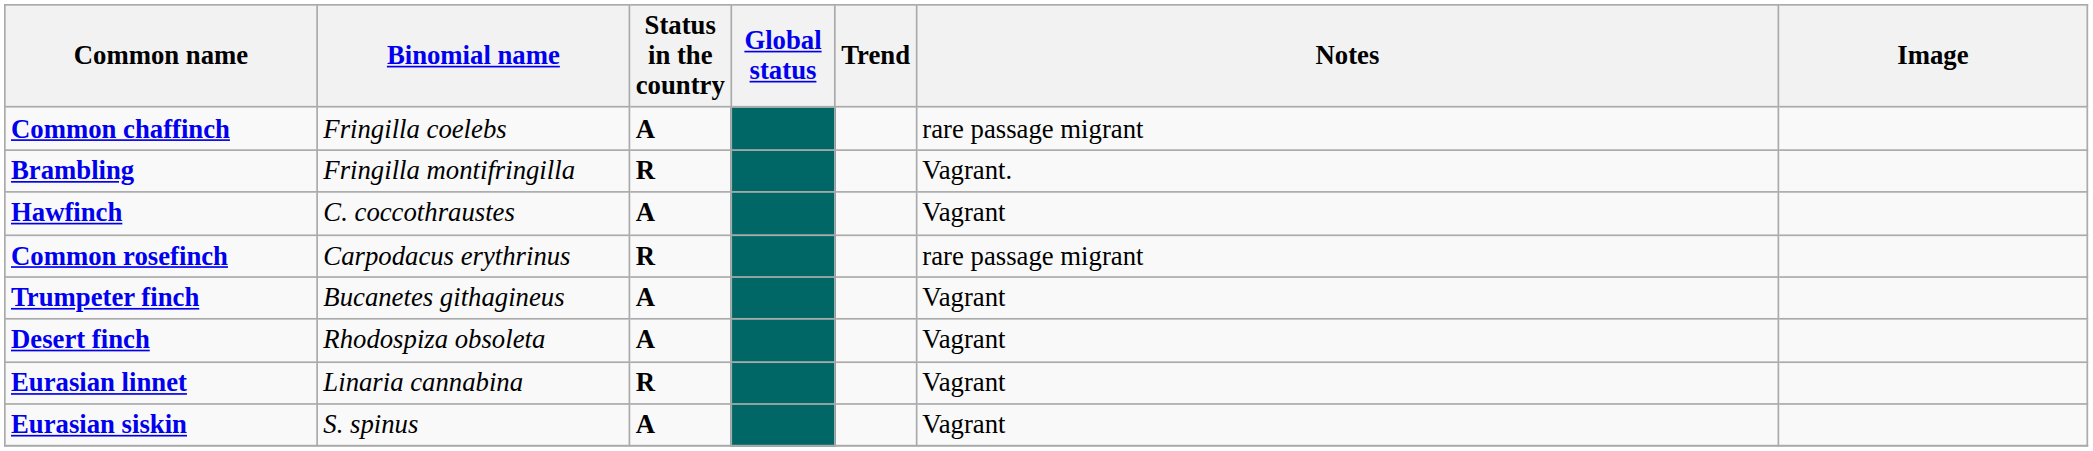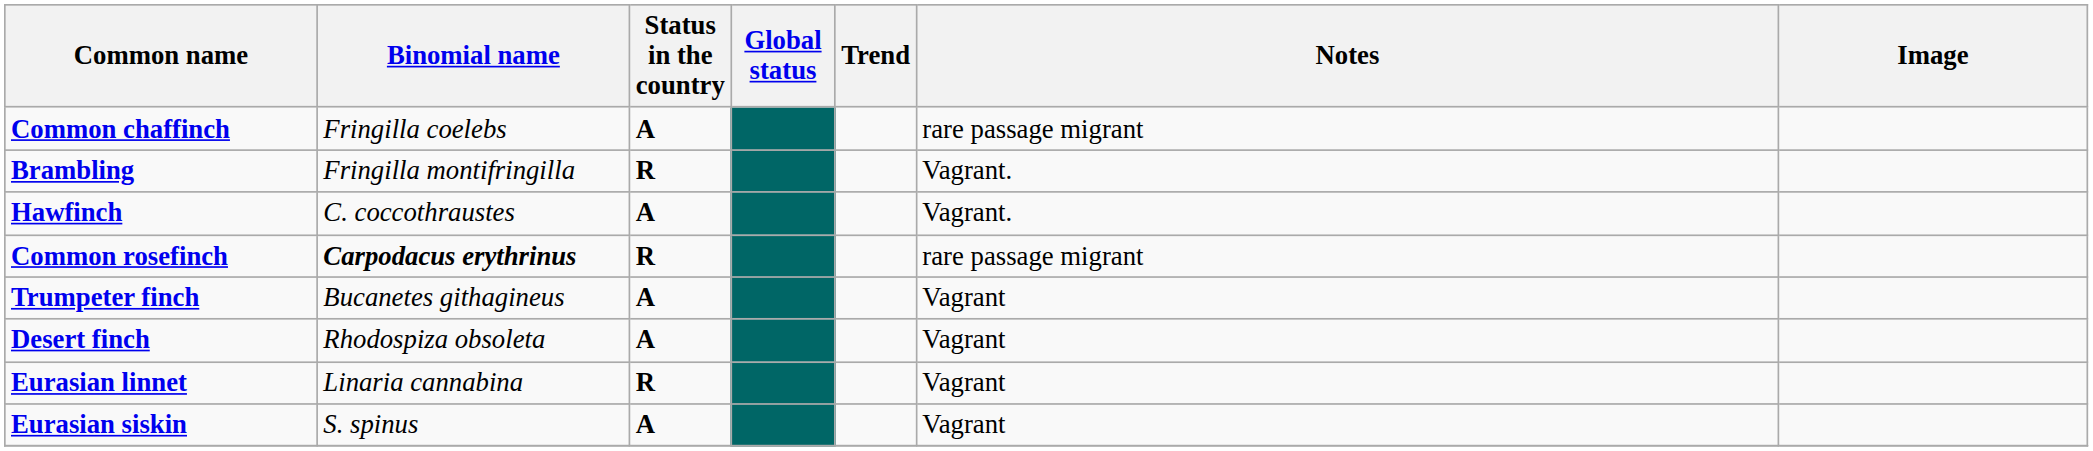Hawfinch | Notes: Vagrant -> Vagrant.
Common rosefinch | Binomial name: normal -> bold
